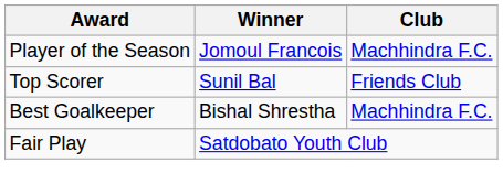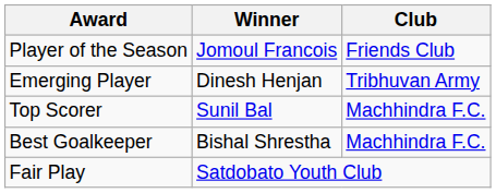Player of the Season | Club: Machhindra F.C. -> Friends Club
+ row: Emerging Player | Dinesh Henjan | Tribhuvan Army
Top Scorer | Club: Friends Club -> Machhindra F.C.
